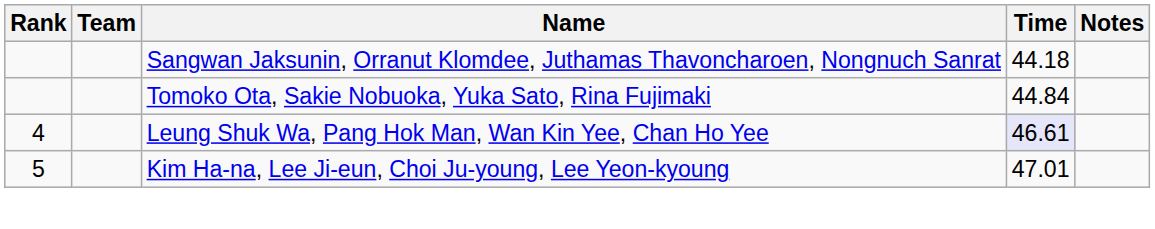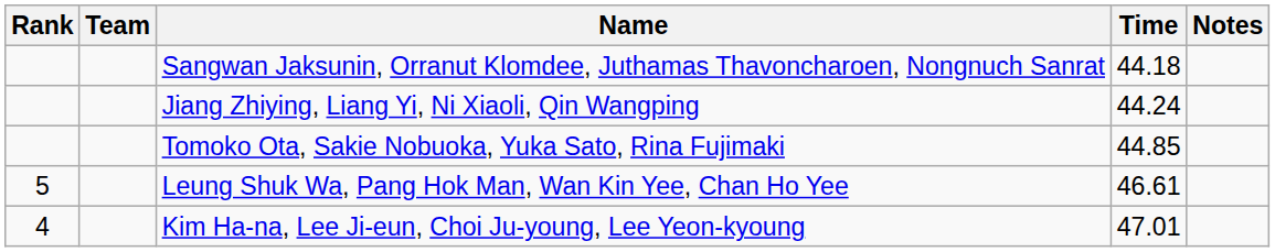+ row: Jiang Zhiying, Liang Yi, Ni Xiaoli, Qin Wangping | 44.24
Tomoko Ota, Sakie Nobuoka, Yuka Sato, Rina Fujimaki | Time: 44.84 -> 44.85
Leung Shuk Wa, Pang Hok Man, Wan Kin Yee, Chan Ho Yee | Rank: 4 -> 5
Leung Shuk Wa, Pang Hok Man, Wan Kin Yee, Chan Ho Yee | Time: lavender background -> no background
Kim Ha-na, Lee Ji-eun, Choi Ju-young, Lee Yeon-kyoung | Rank: 5 -> 4
